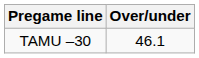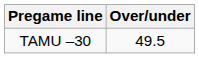TAMU –30 | Over/under: 46.1 -> 49.5
